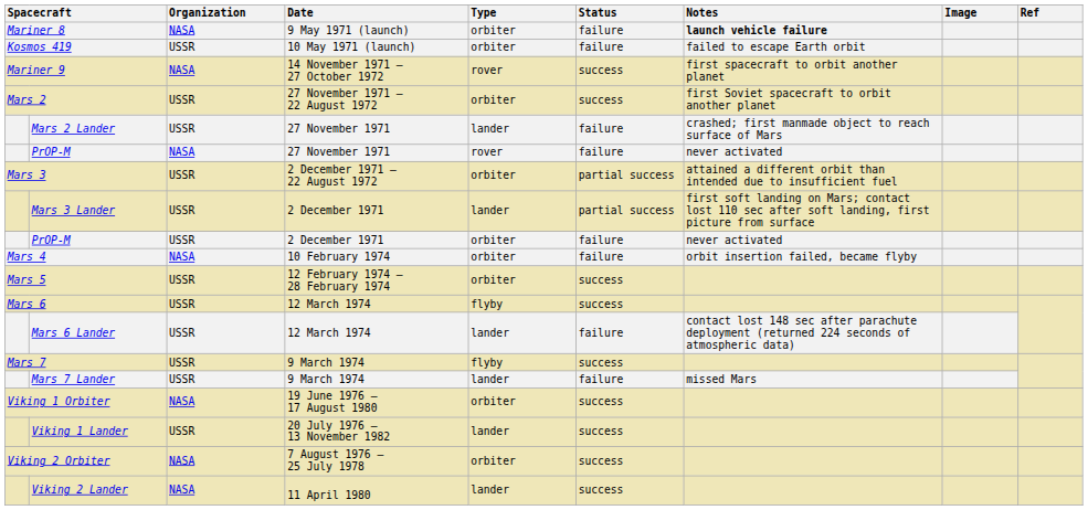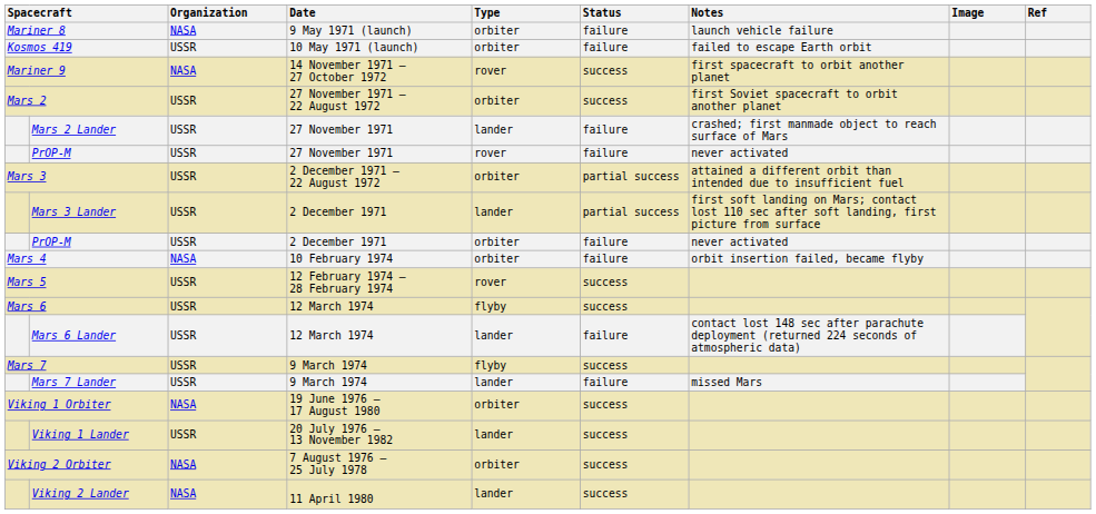Mariner 8 | Notes: bold -> normal
PrOP-M / 27 November 1971 | Organization: NASA -> USSR
Mars 5 | Type: orbiter -> rover
